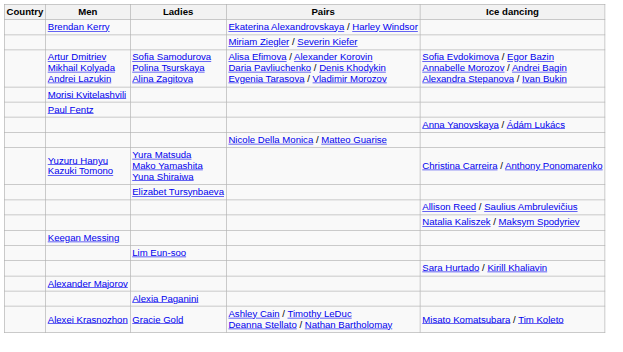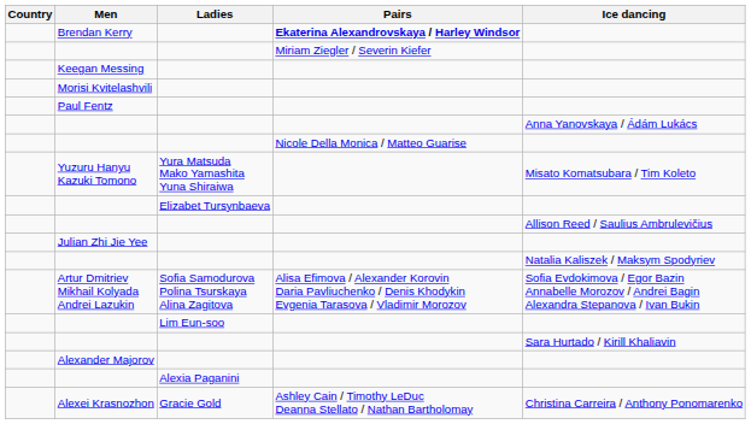Brendan Kerry | Pairs: normal -> bold
rows swapped: Keegan Messing <-> Artur Dmitriev Mikhail Kolyada Andrei Lazukin
Yuzuru Hanyu Kazuki Tomono | Ice dancing: Christina Carreira / Anthony Ponomarenko -> Misato Komatsubara / Tim Koleto
+ row: Julian Zhi Jie Yee
Alexei Krasnozhon | Ice dancing: Misato Komatsubara / Tim Koleto -> Christina Carreira / Anthony Ponomarenko
